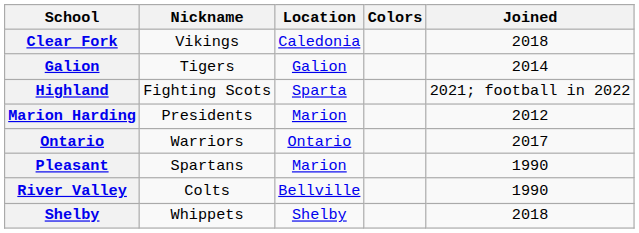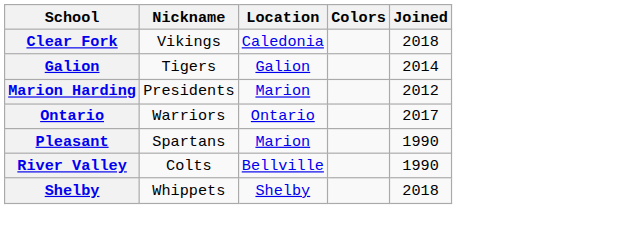- row: Highland | Fighting Scots | Sparta | 2021; football in 2022
